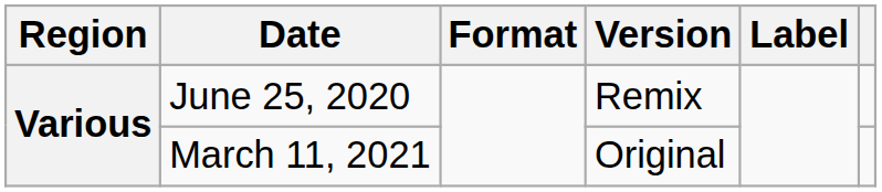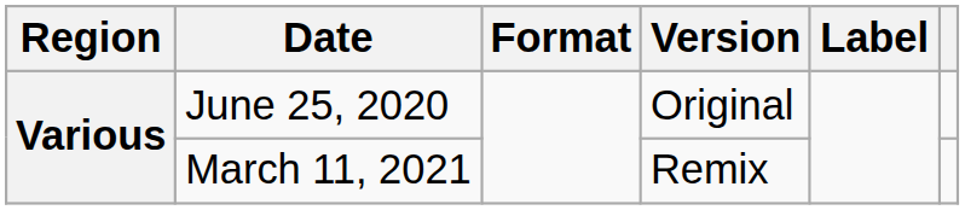June 25, 2020 | Version: Remix -> Original
March 11, 2021 | Version: Original -> Remix
